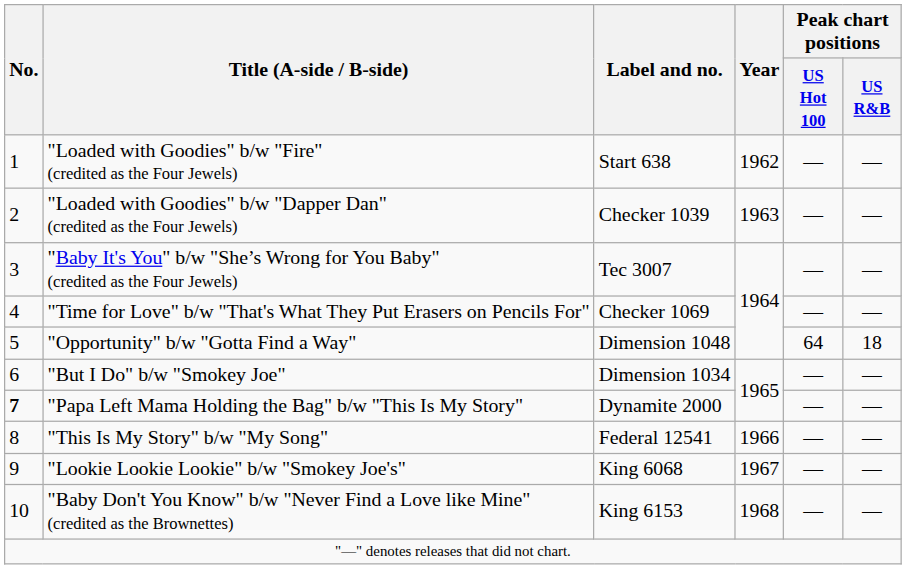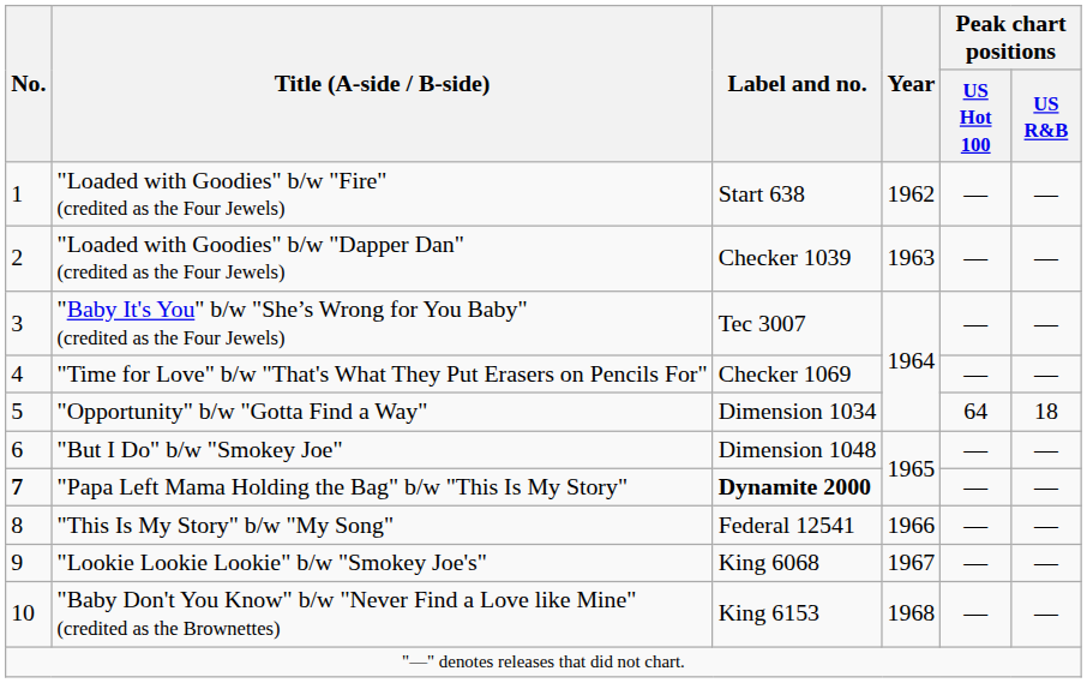"Opportunity" b/w "Gotta Find a Way" | Label and no.: Dimension 1048 -> Dimension 1034
"But I Do" b/w "Smokey Joe" | Label and no.: Dimension 1034 -> Dimension 1048
"Papa Left Mama Holding the Bag" b/w "This Is My Story" | Label and no.: normal -> bold
